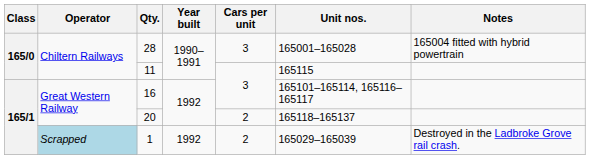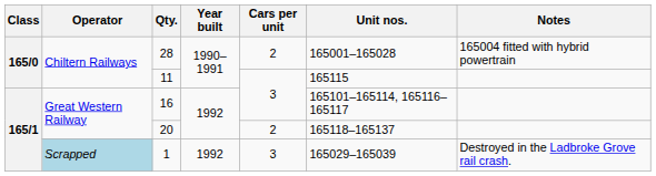28 | Cars per unit: 3 -> 2
1 | Cars per unit: 2 -> 3
